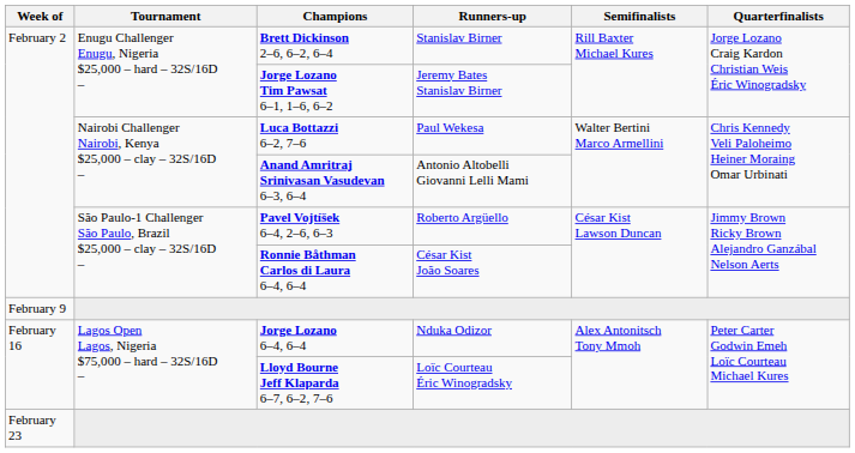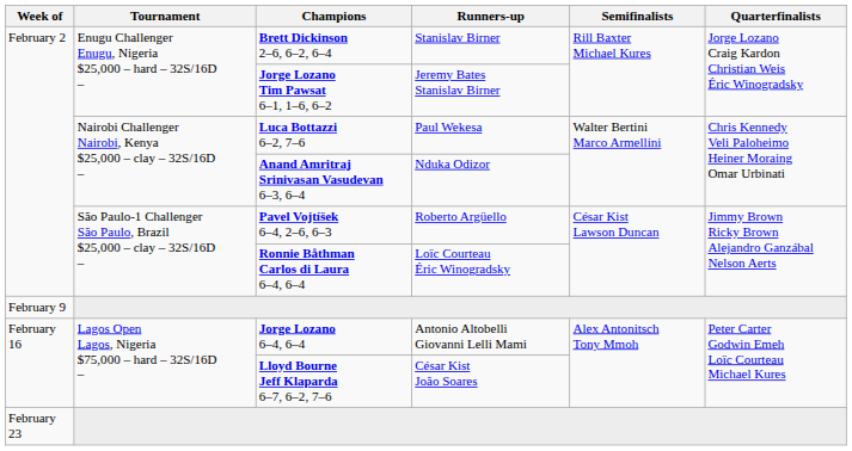Anand Amritraj Srinivasan Vasudevan 6–3, 6–4 | Runners-up: Antonio Altobelli Giovanni Lelli Mami -> Nduka Odizor
Ronnie Båthman Carlos di Laura 6–4, 6–4 | Runners-up: César Kist João Soares -> Loïc Courteau Éric Winogradsky
Jorge Lozano 6–4, 6–4 | Runners-up: Nduka Odizor -> Antonio Altobelli Giovanni Lelli Mami
Lloyd Bourne Jeff Klaparda 6–7, 6–2, 7–6 | Runners-up: Loïc Courteau Éric Winogradsky -> César Kist João Soares
